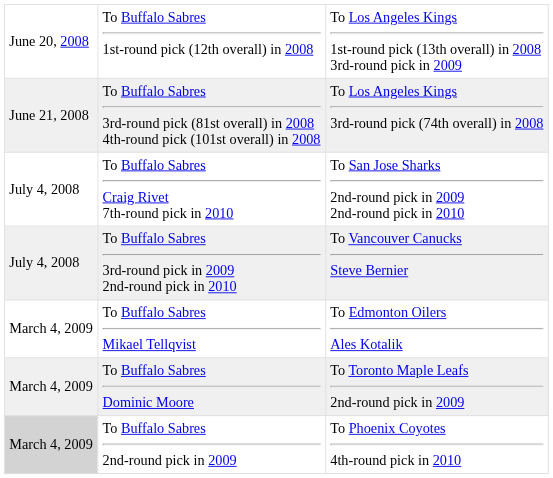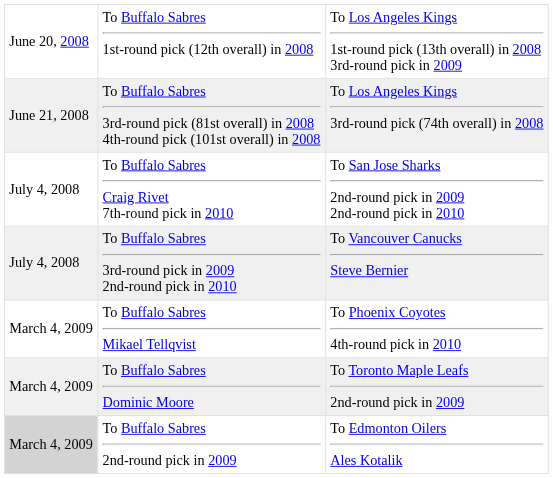To Buffalo Sabres Mikael Tellqvist | column 3: To Edmonton Oilers Ales Kotalik -> To Phoenix Coyotes 4th-round pick in 2010
To Buffalo Sabres 2nd-round pick in 2009 | column 3: To Phoenix Coyotes 4th-round pick in 2010 -> To Edmonton Oilers Ales Kotalik
